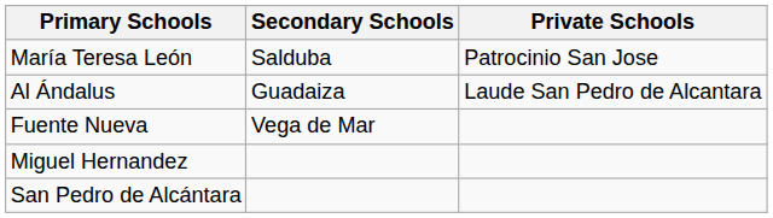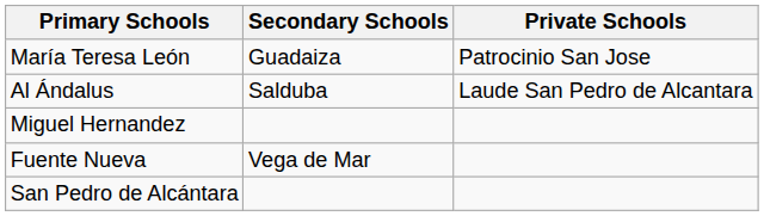María Teresa León | Secondary Schools: Salduba -> Guadaiza
Al Ándalus | Secondary Schools: Guadaiza -> Salduba
rows swapped: Fuente Nueva <-> Miguel Hernandez
